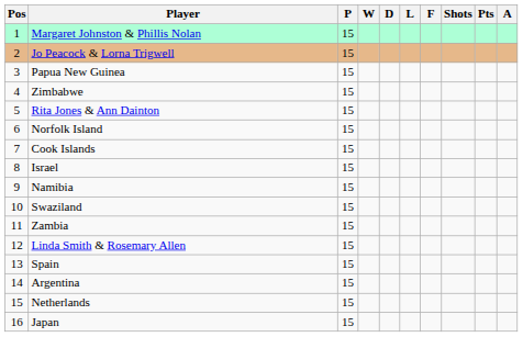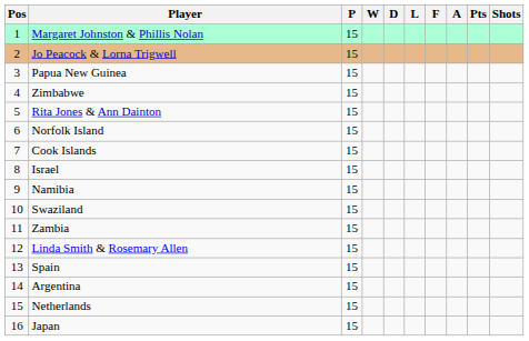columns swapped: A <-> Shots
